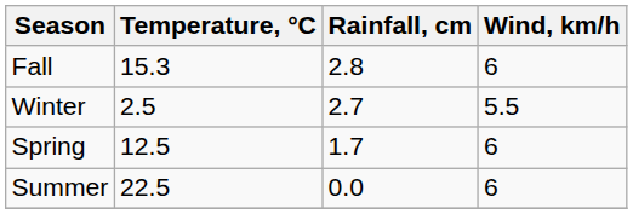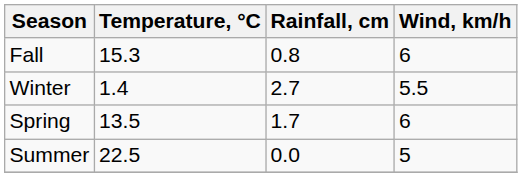Fall | Rainfall, cm: 2.8 -> 0.8
Winter | Temperature, °C: 2.5 -> 1.4
Spring | Temperature, °C: 12.5 -> 13.5
Summer | Wind, km/h: 6 -> 5
